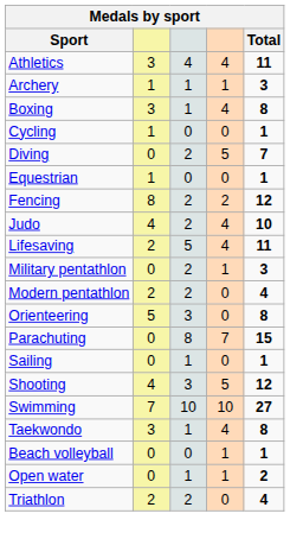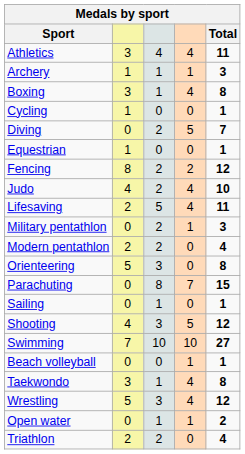rows swapped: Taekwondo <-> Beach volleyball
+ row: Wrestling | 5 | 3 | 4 | 12
